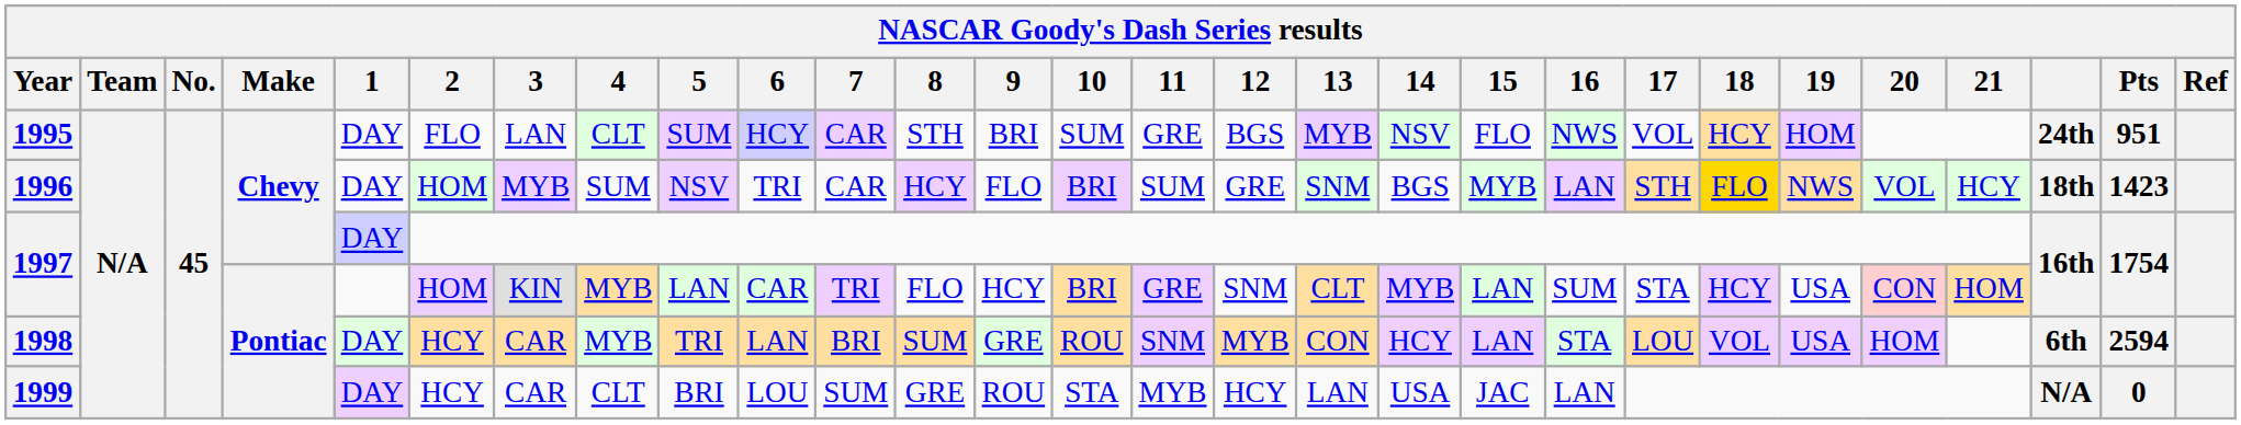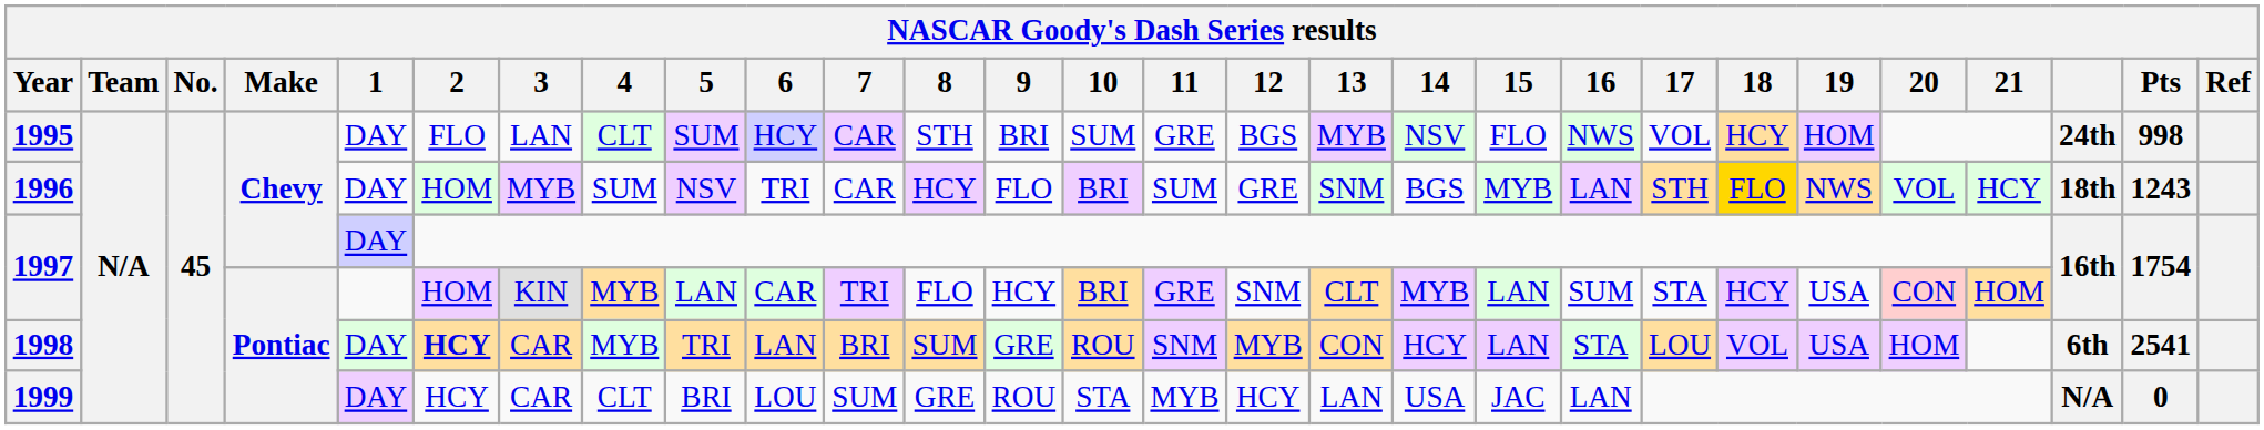1995 | Pts: 951 -> 998
1996 | Pts: 1423 -> 1243
1998 | 2: normal -> bold
1998 | Pts: 2594 -> 2541
